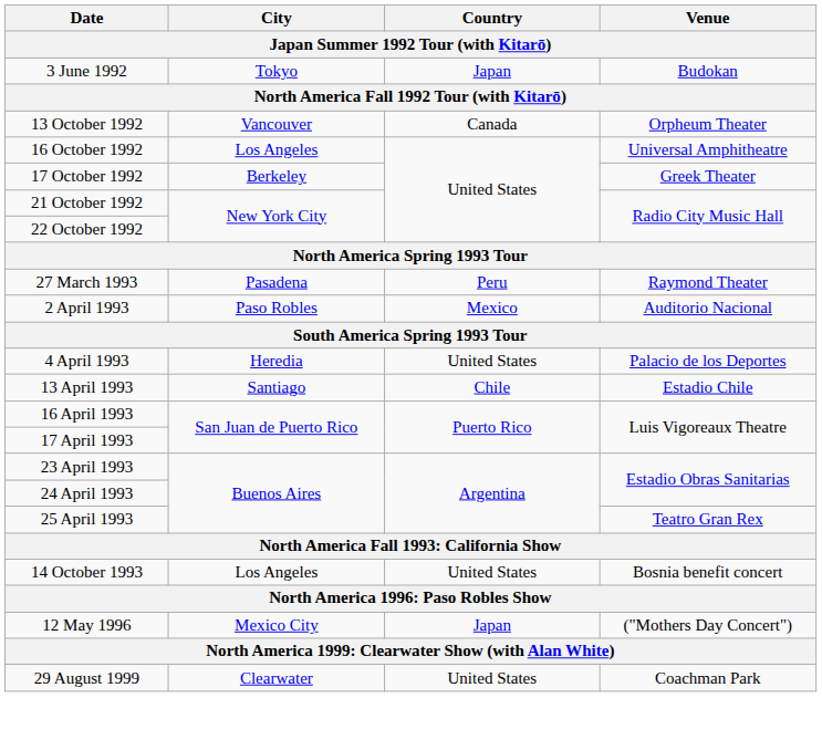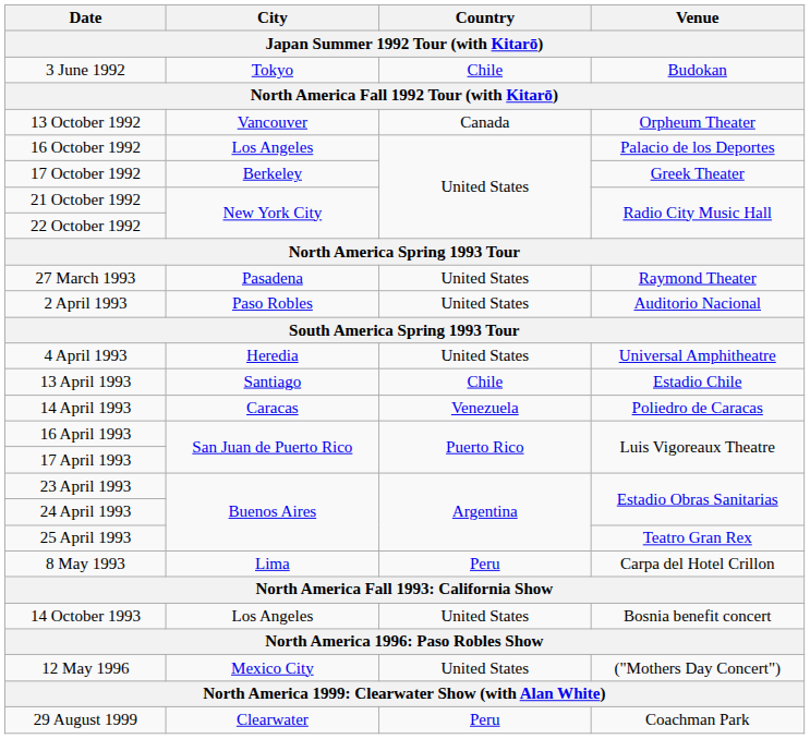3 June 1992 | Country: Japan -> Chile
16 October 1992 | Venue: Universal Amphitheatre -> Palacio de los Deportes
27 March 1993 | Country: Peru -> United States
2 April 1993 | Country: Mexico -> United States
4 April 1993 | Venue: Palacio de los Deportes -> Universal Amphitheatre
+ row: 14 April 1993 | Caracas | Venezuela | Poliedro de Caracas
+ row: 8 May 1993 | Lima | Peru | Carpa del Hotel Crillon
12 May 1996 | Country: Japan -> United States
29 August 1999 | Country: United States -> Peru
